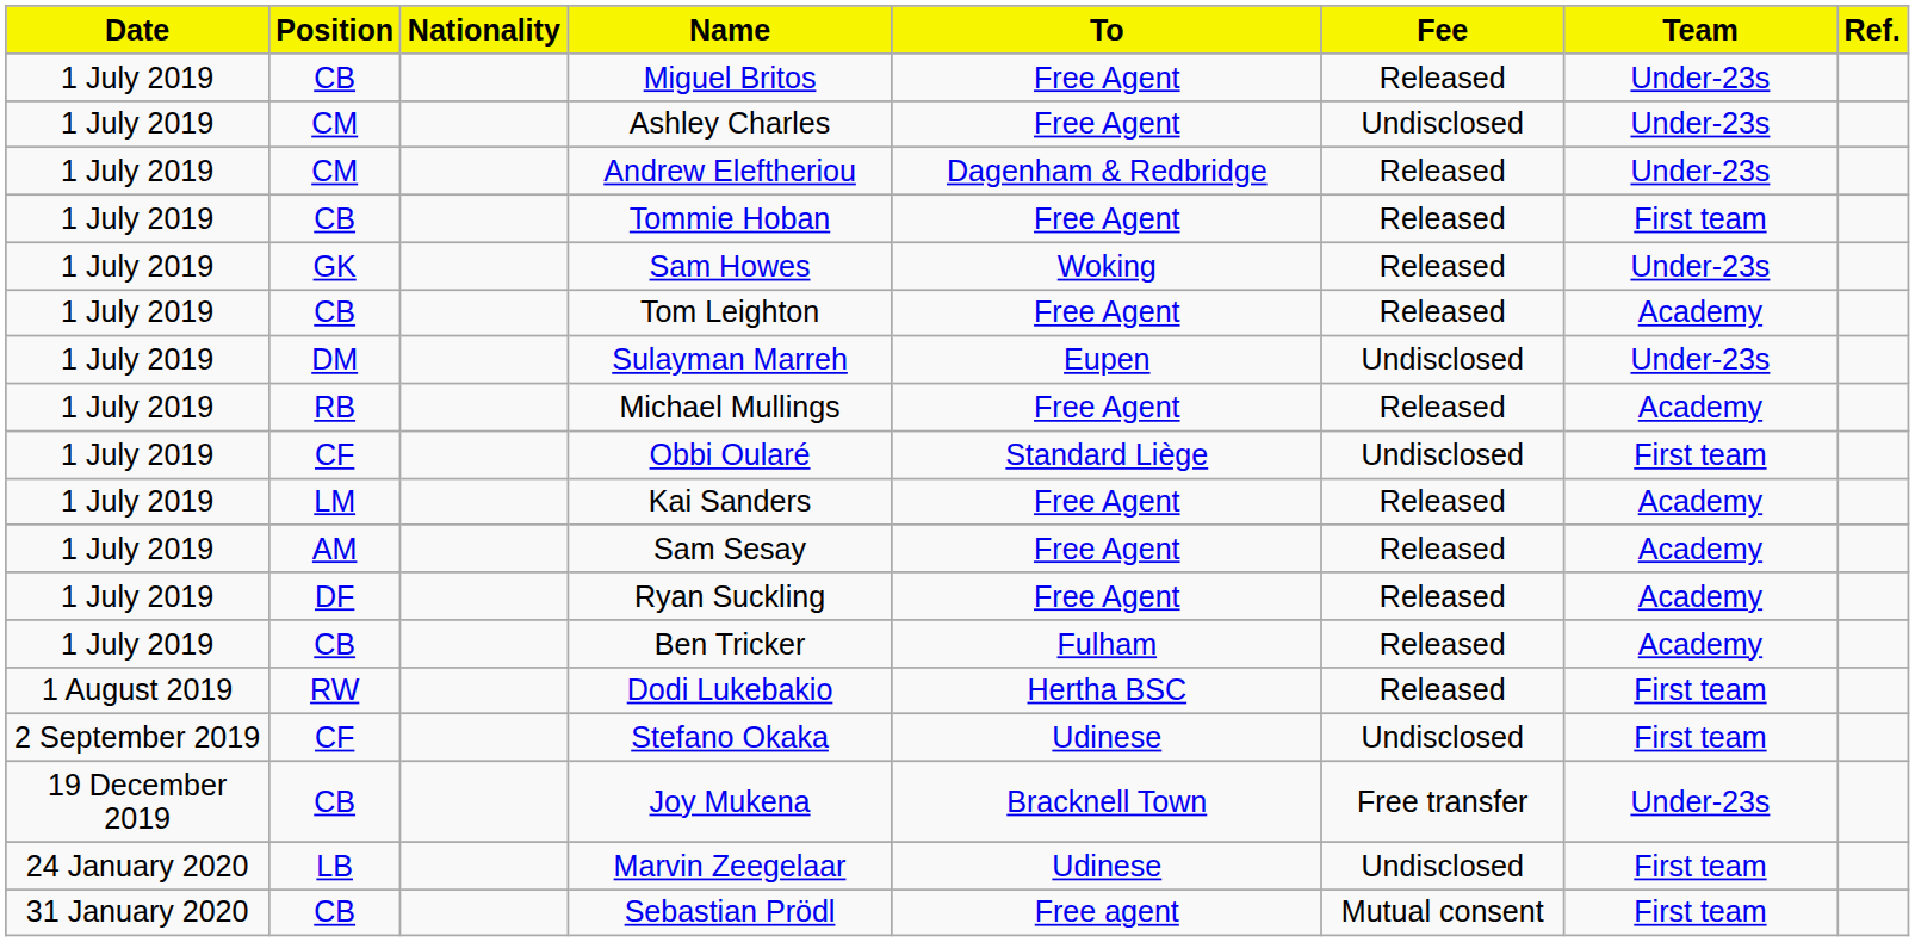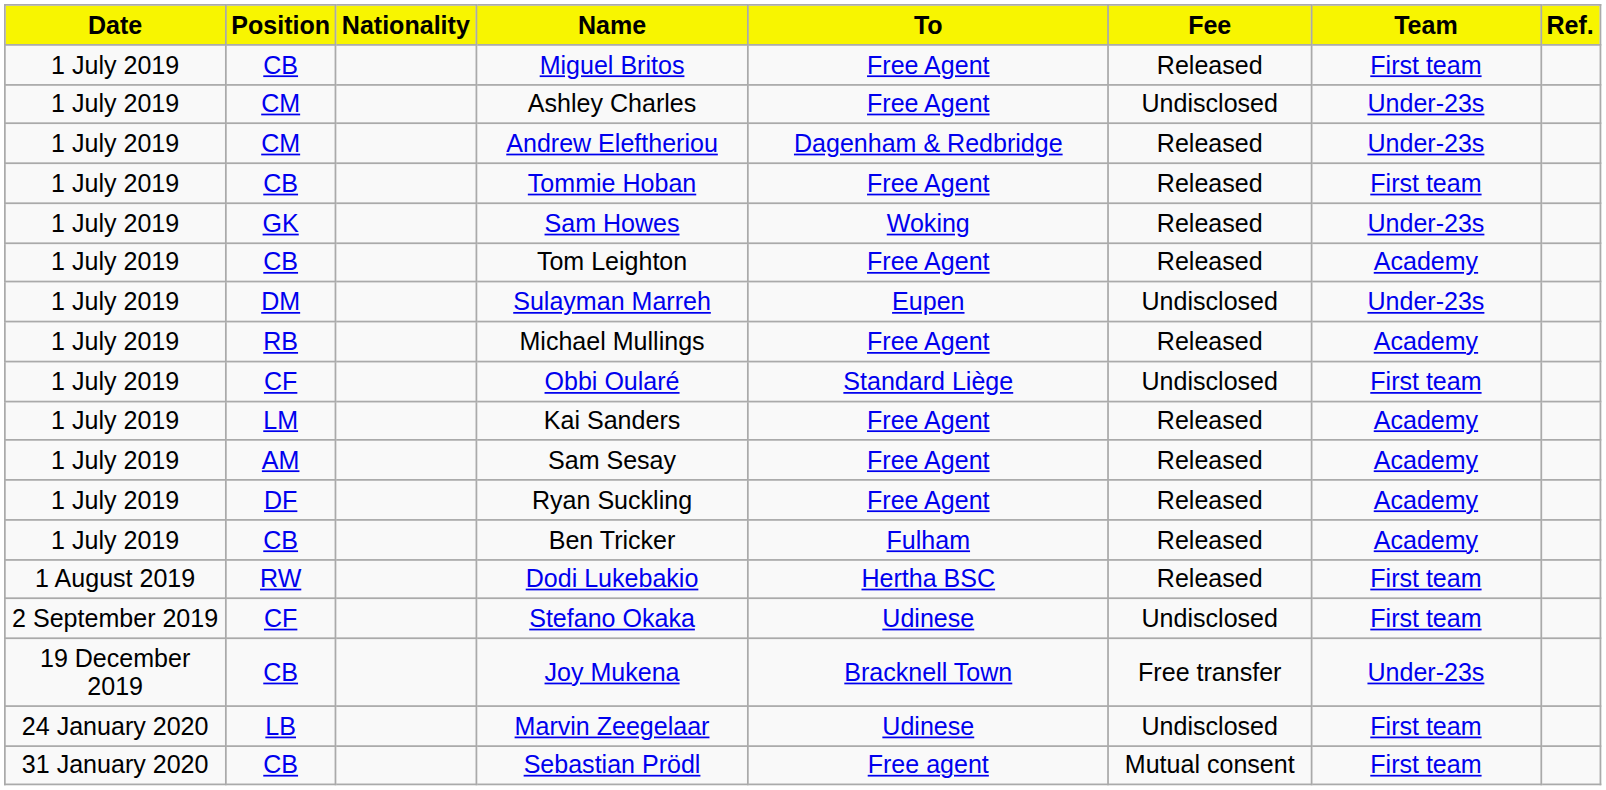Miguel Britos | Team: Under-23s -> First team
